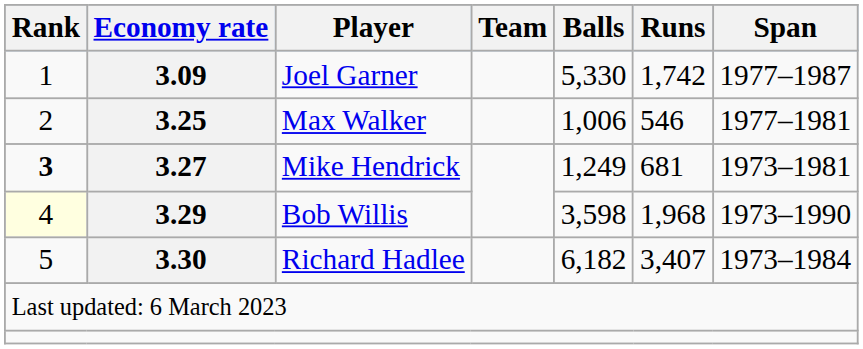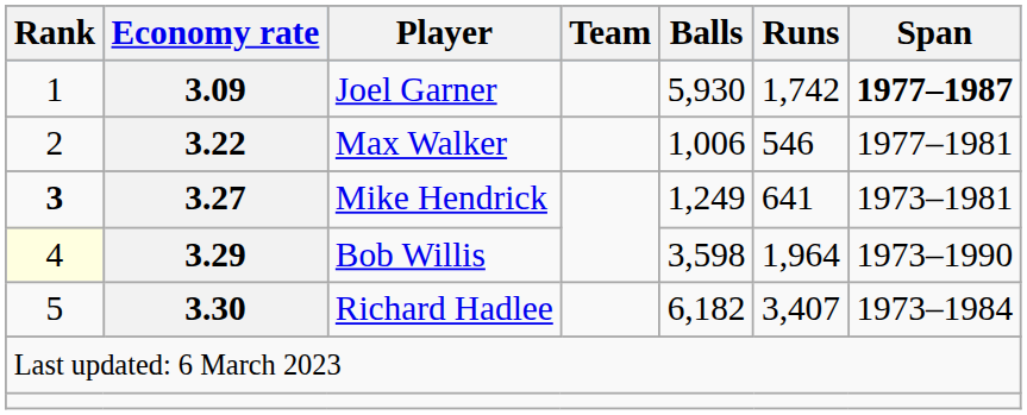Joel Garner | Balls: 5,330 -> 5,930
Joel Garner | Span: normal -> bold
Max Walker | Economy rate: 3.25 -> 3.22
Mike Hendrick | Runs: 681 -> 641
Bob Willis | Runs: 1,968 -> 1,964
